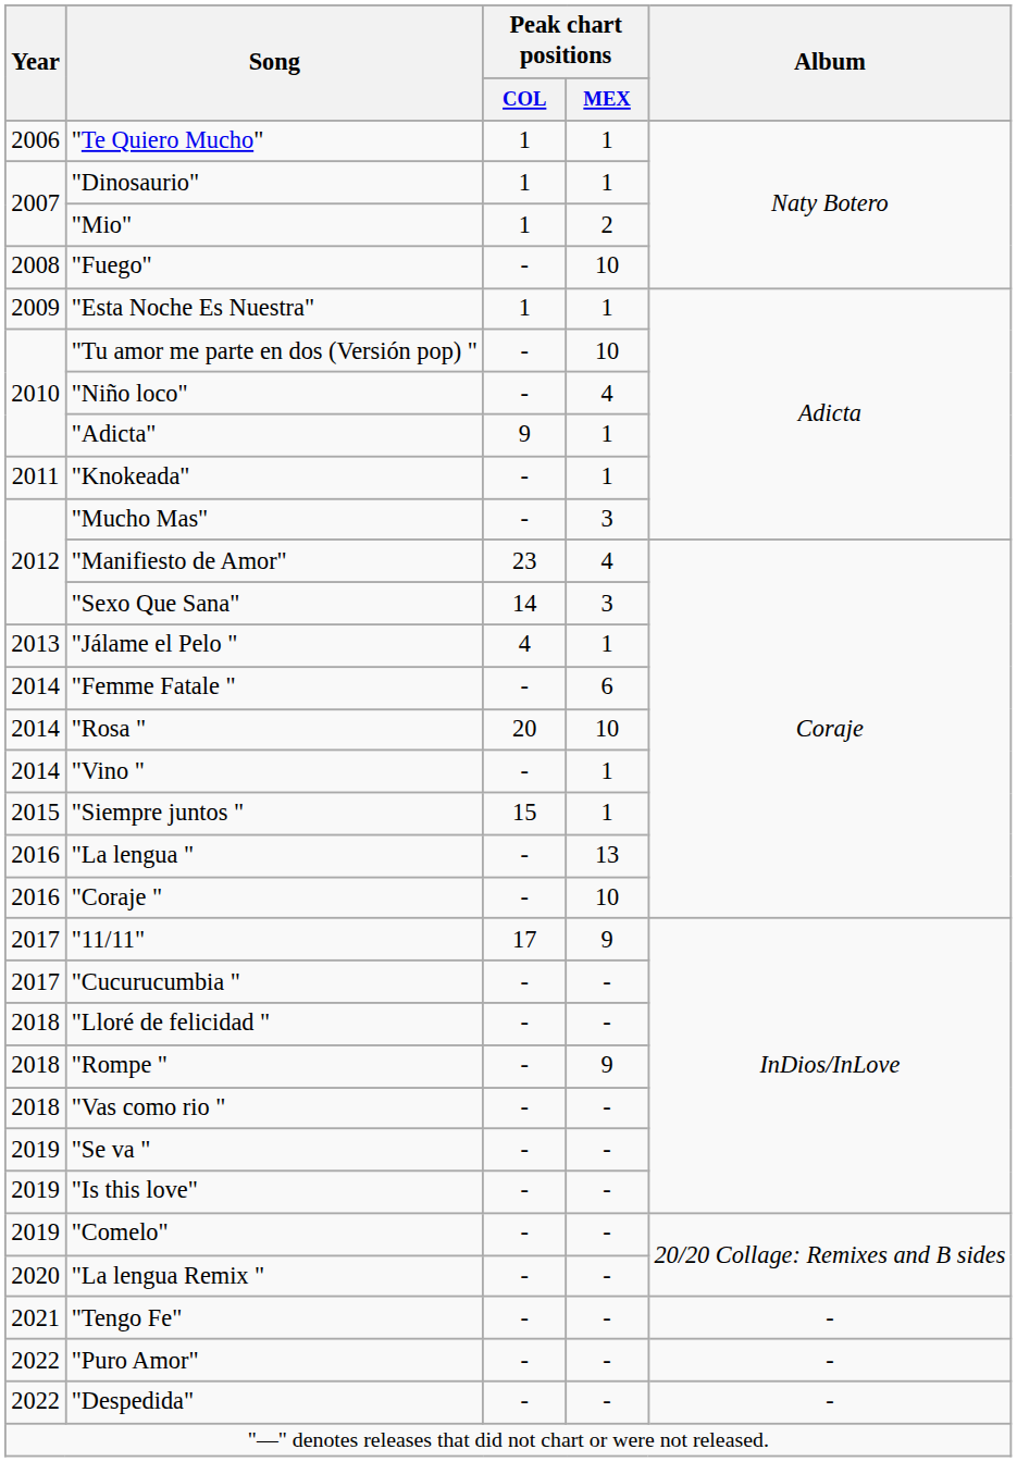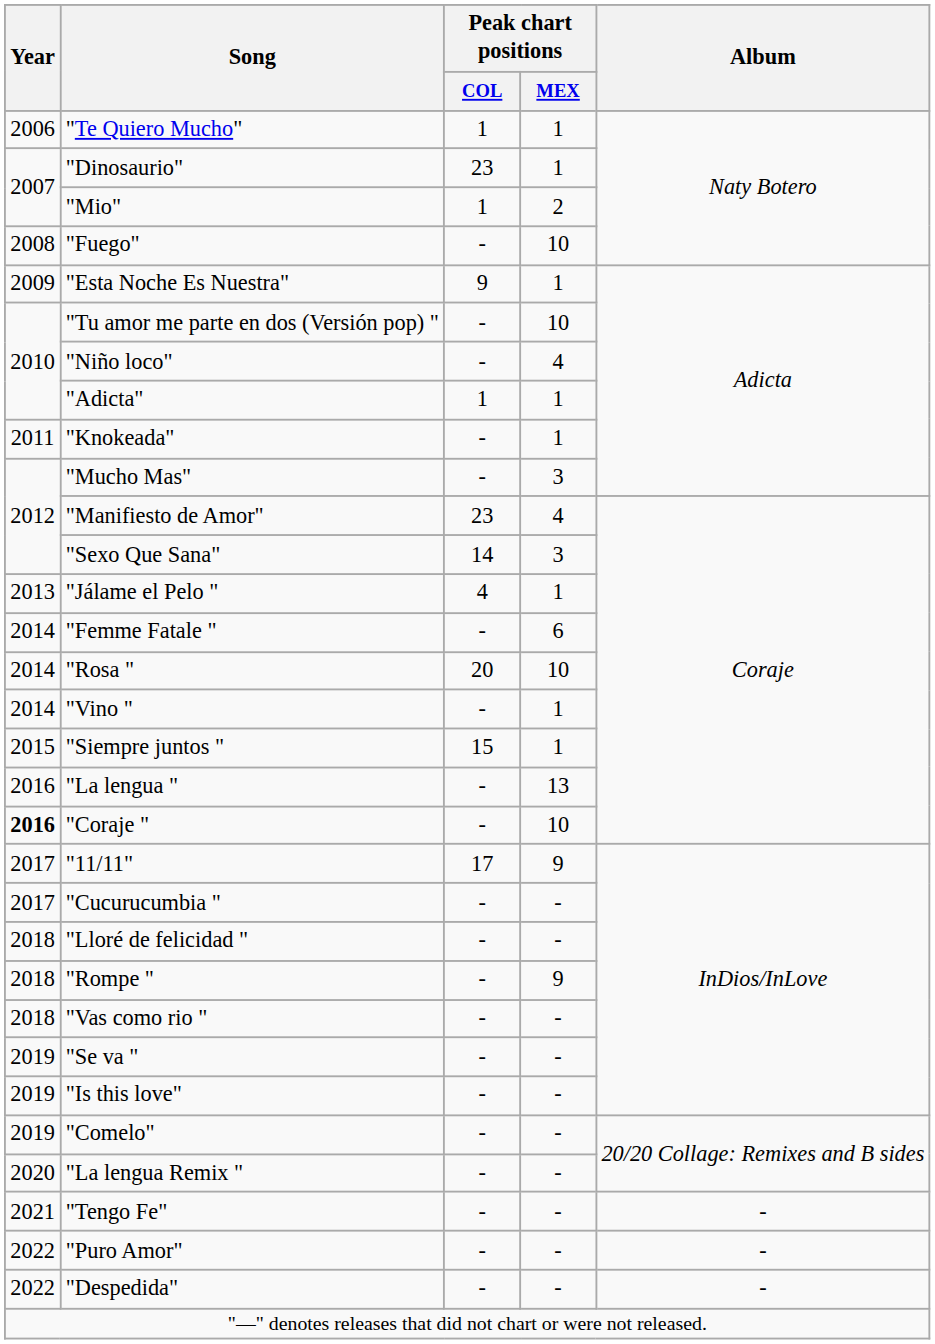"Dinosaurio" | Peak chart positions / COL: 1 -> 23
"Esta Noche Es Nuestra" | Peak chart positions / COL: 1 -> 9
"Adicta" | Peak chart positions / COL: 9 -> 1
"Coraje " | Year: normal -> bold
